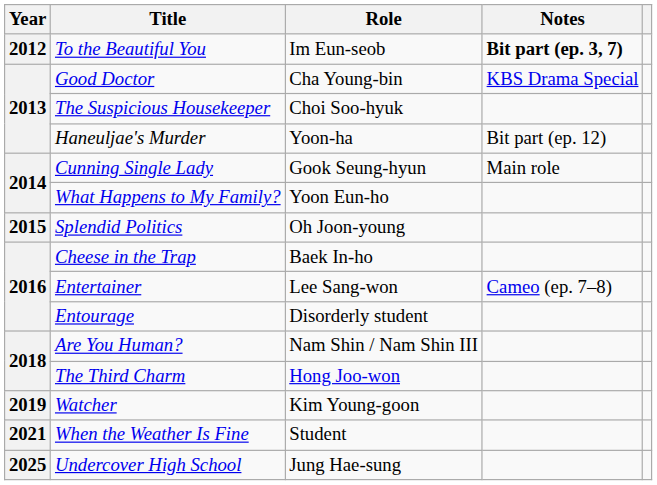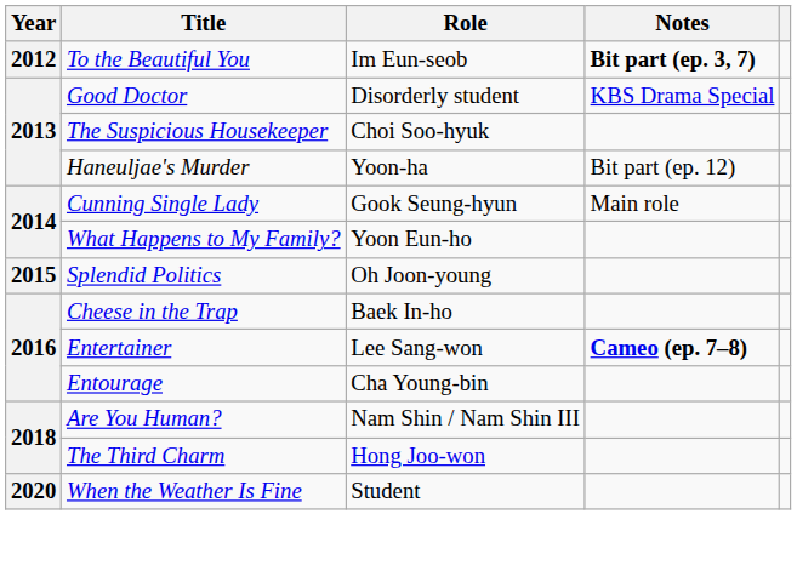Good Doctor | Role: Cha Young-bin -> Disorderly student
Entertainer | Notes: normal -> bold
Entourage | Role: Disorderly student -> Cha Young-bin
- row: 2019 | Watcher | Kim Young-goon
When the Weather Is Fine | Year: 2021 -> 2020
- row: 2025 | Undercover High School | Jung Hae-sung
